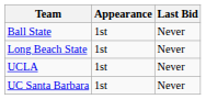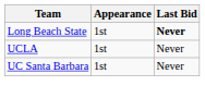- row: Ball State | 1st | Never
Long Beach State | Last Bid: normal -> bold
